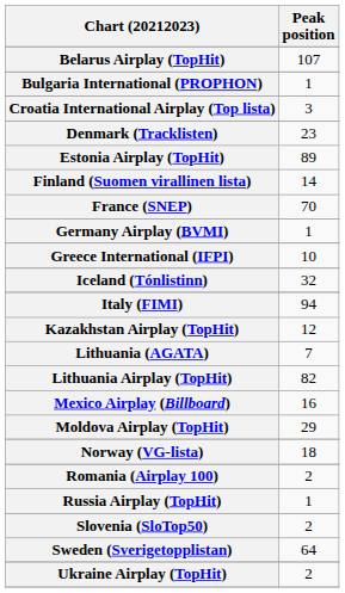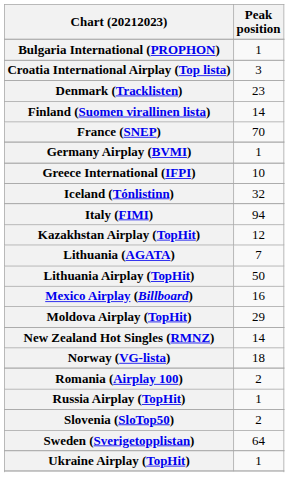- row: Belarus Airplay (TopHit) | 107
- row: Estonia Airplay (TopHit) | 89
Lithuania Airplay (TopHit) | Peak position: 82 -> 50
+ row: New Zealand Hot Singles (RMNZ) | 14
Ukraine Airplay (TopHit) | Peak position: 2 -> 1
